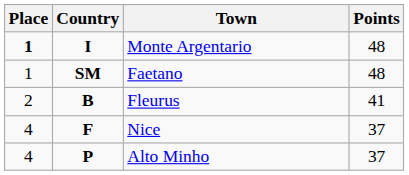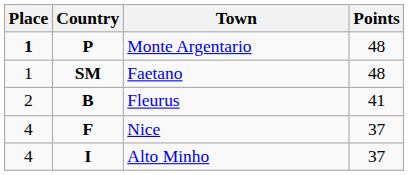Monte Argentario | Country: I -> P
Alto Minho | Country: P -> I
